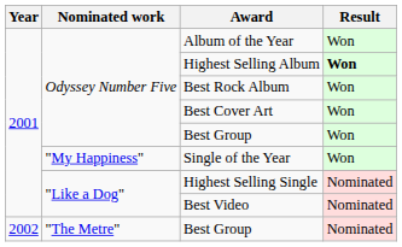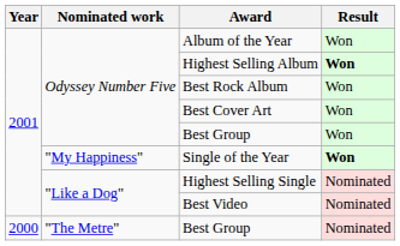Single of the Year | Result: normal -> bold
"The Metre" / Best Group | Year: 2002 -> 2000
